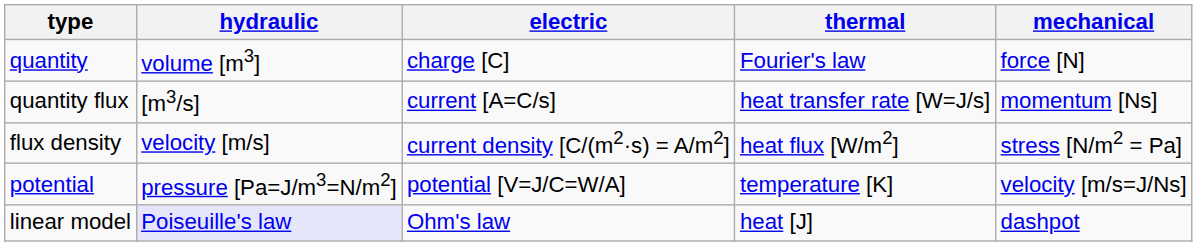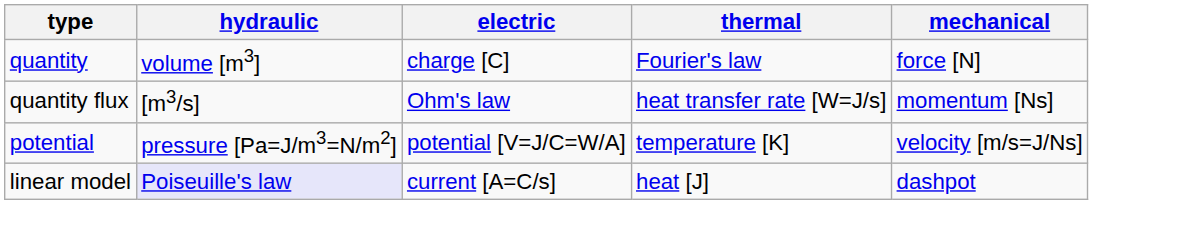quantity flux | electric: current [A=C/s] -> Ohm's law
- row: flux density | velocity [m/s] | current density [C/(m2·s) = A/m2] | heat flux [W/m2] | stress [N/m2 = Pa]
linear model | electric: Ohm's law -> current [A=C/s]
